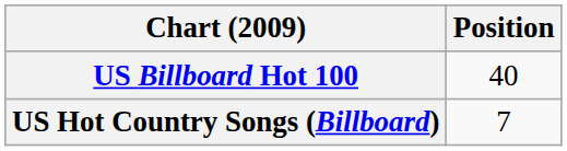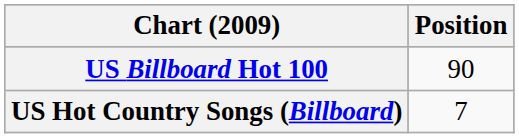US Billboard Hot 100 | Position: 40 -> 90
